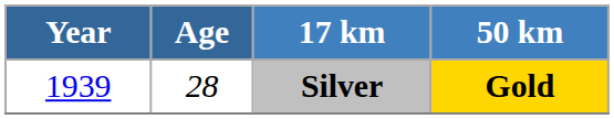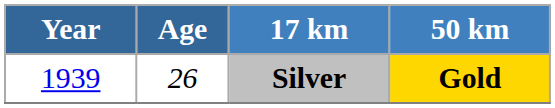Silver | Age: 28 -> 26
